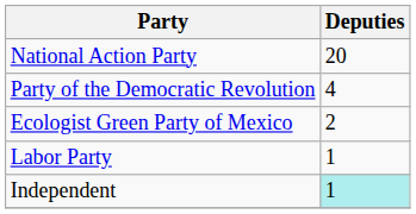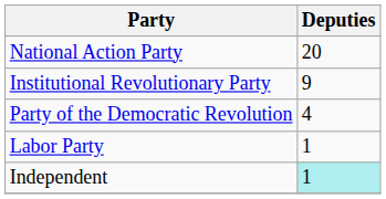+ row: Institutional Revolutionary Party | 9
- row: Ecologist Green Party of Mexico | 2
